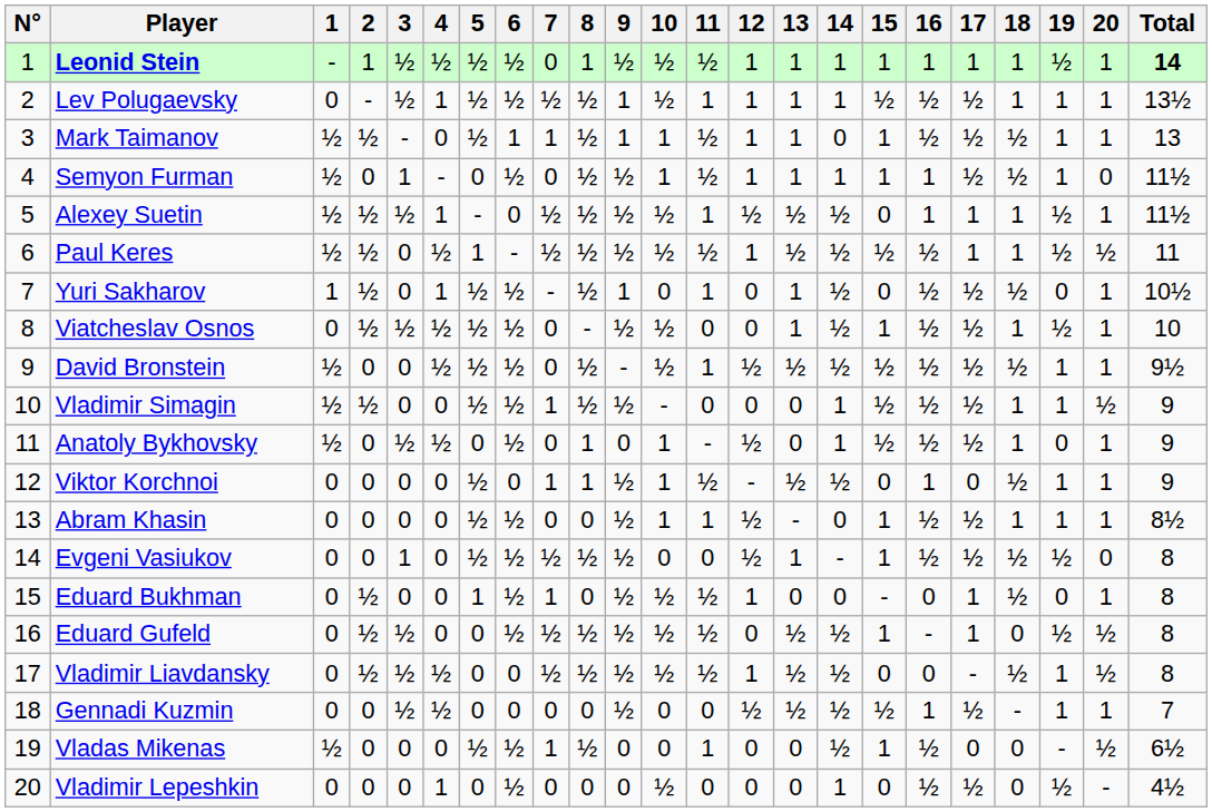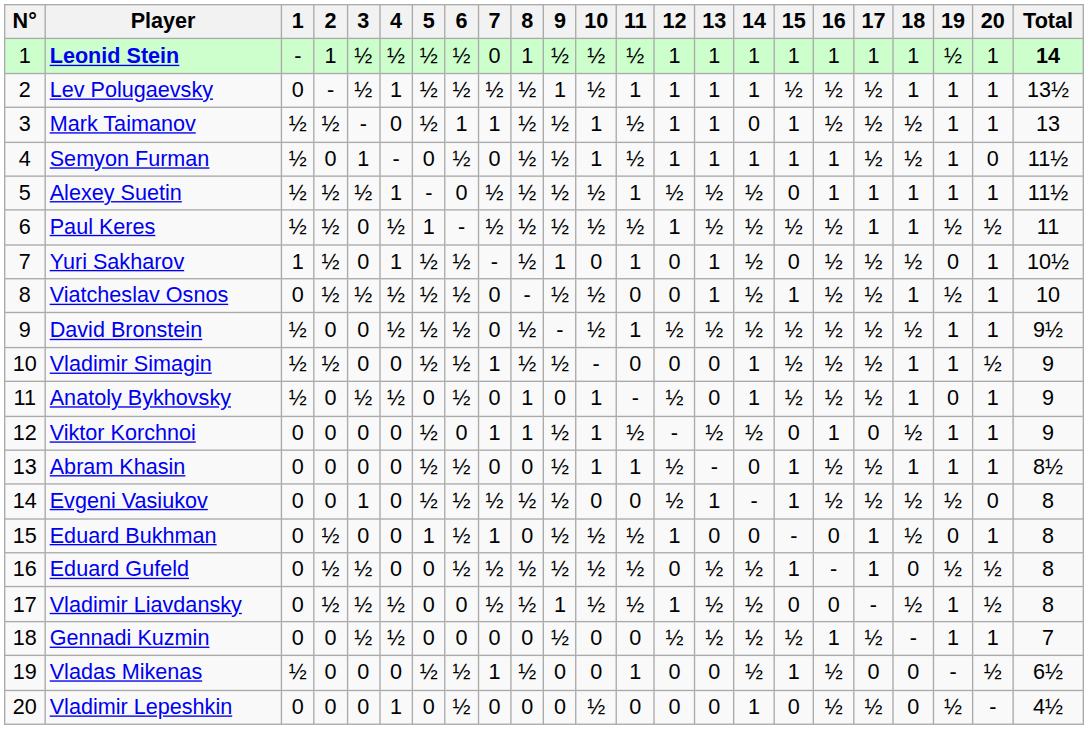Mark Taimanov | 9: 1 -> ½
Alexey Suetin | 19: ½ -> 1
Vladimir Liavdansky | 9: ½ -> 1
